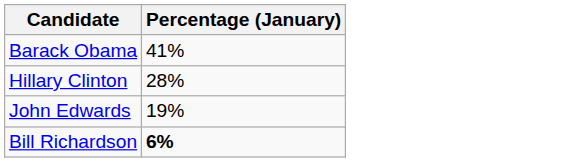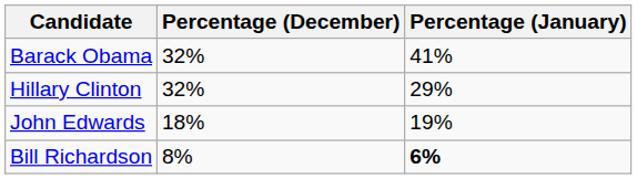+ column: Percentage (December) | 32% | 32% | 18% | 8%
Hillary Clinton | Percentage (January): 28% -> 29%
